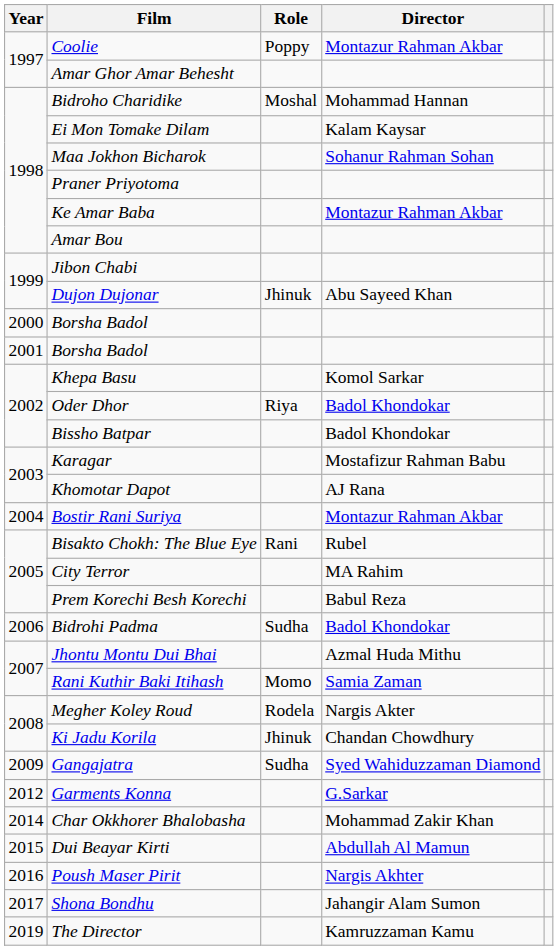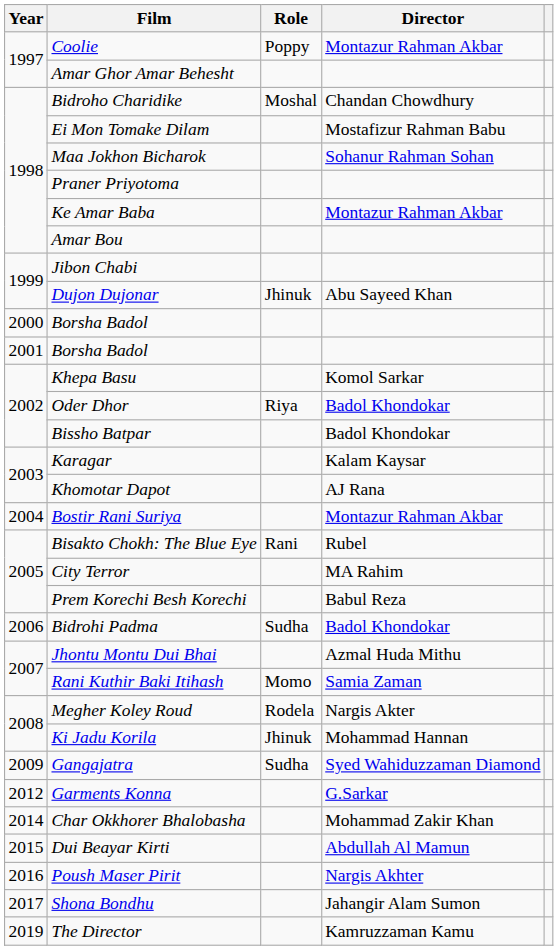Bidroho Charidike | Director: Mohammad Hannan -> Chandan Chowdhury
Ei Mon Tomake Dilam | Director: Kalam Kaysar -> Mostafizur Rahman Babu
Karagar | Director: Mostafizur Rahman Babu -> Kalam Kaysar
Ki Jadu Korila | Director: Chandan Chowdhury -> Mohammad Hannan
